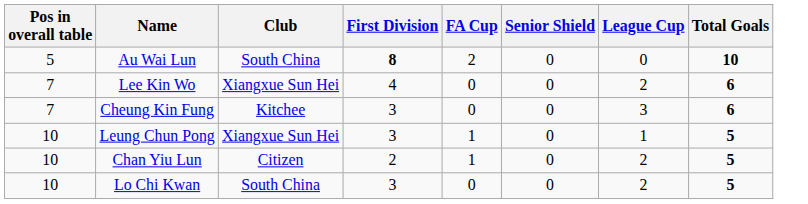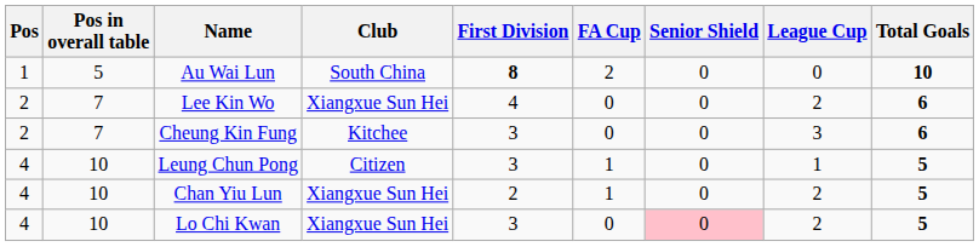+ column: Pos | 1 | 2 | 2 | 4 | 4 | 4
Leung Chun Pong | Club: Xiangxue Sun Hei -> Citizen
Chan Yiu Lun | Club: Citizen -> Xiangxue Sun Hei
Lo Chi Kwan | Club: South China -> Xiangxue Sun Hei
Lo Chi Kwan | Senior Shield: no background -> pink background
